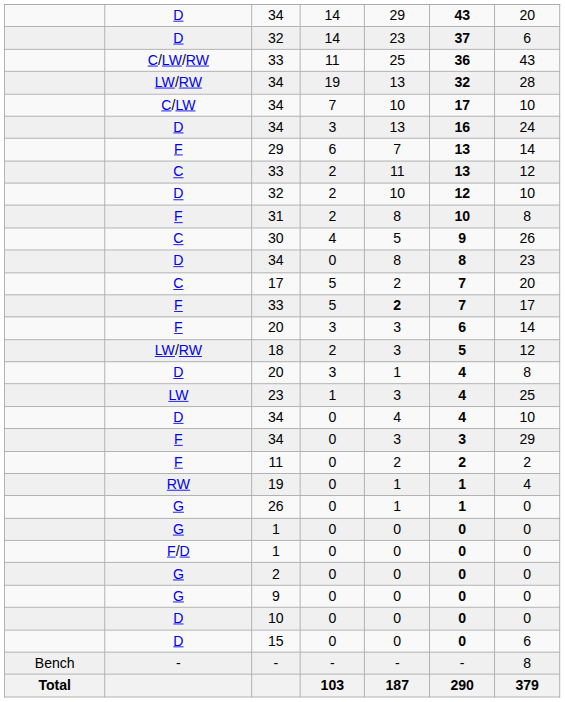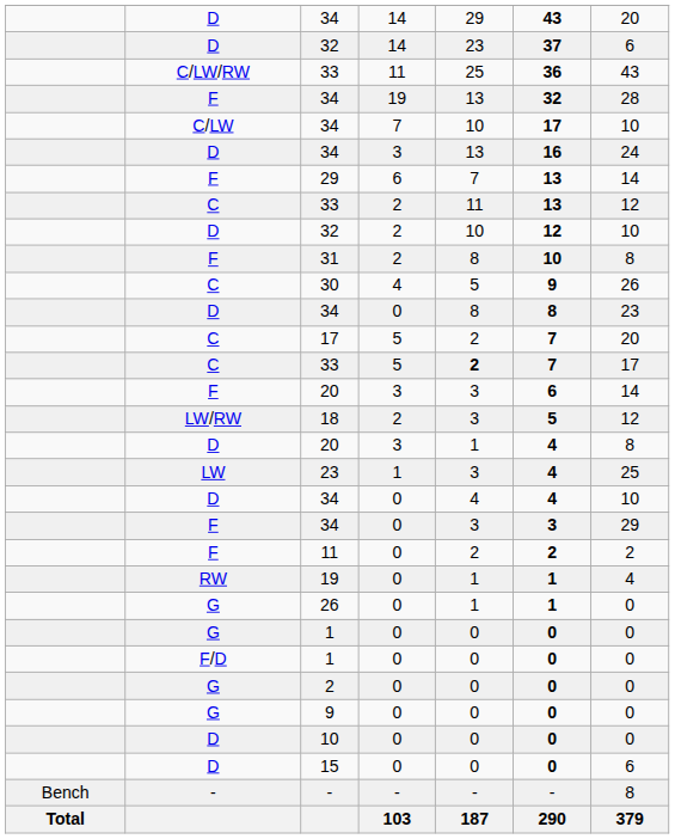34 / 19 | column 2: LW/RW -> F
33 / 5 | column 2: F -> C
